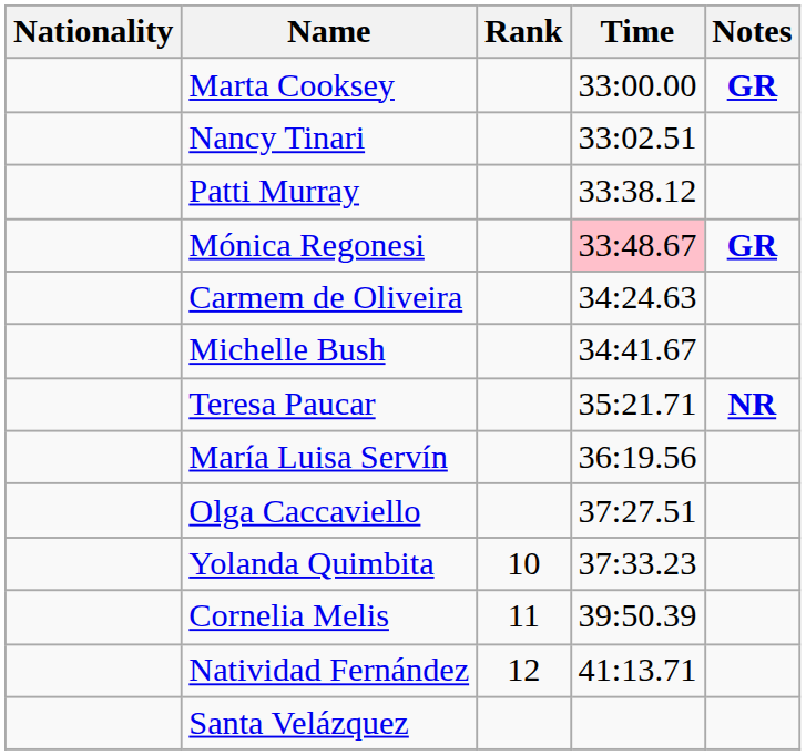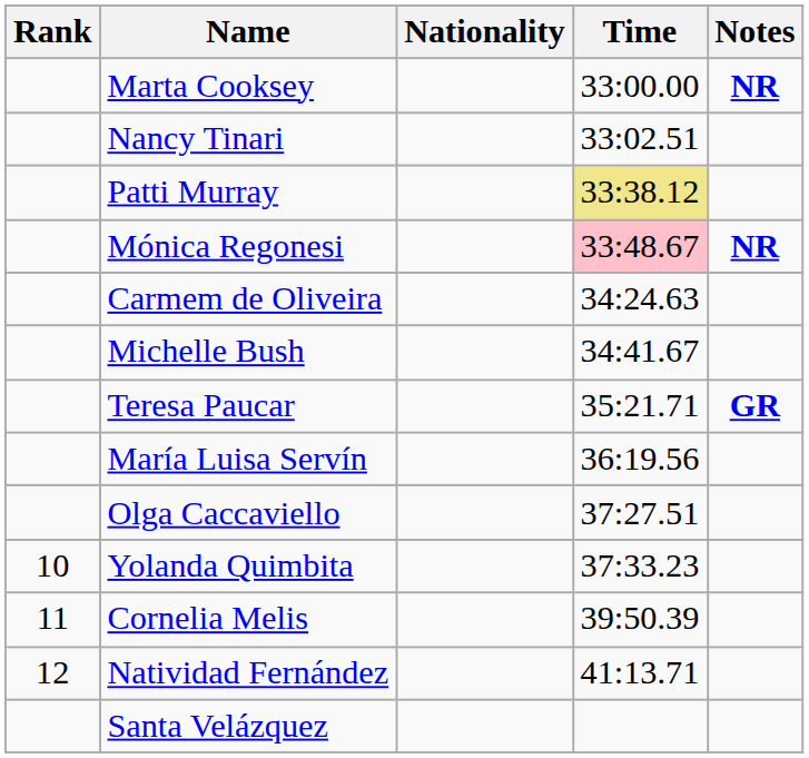columns swapped: Rank <-> Nationality
Marta Cooksey | Notes: GR -> NR
Patti Murray | Time: no background -> khaki background
Mónica Regonesi | Notes: GR -> NR
Teresa Paucar | Notes: NR -> GR
